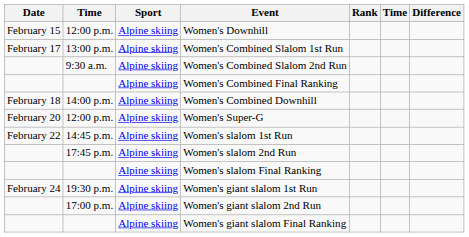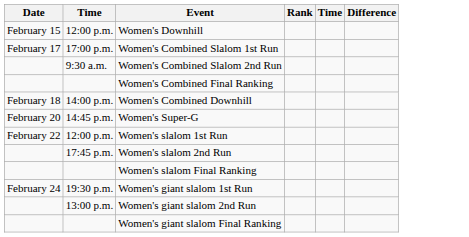- column: Sport | Alpine skiing | Alpine skiing | Alpine skiing | Alpine skiing | Alpine skiing | Alpine skiing | Alpine skiing | Alpine skiing | Alpine skiing | Alpine skiing | Alpine skiing | Alpine skiing
Women's Combined Slalom 1st Run | column 2: 13:00 p.m. -> 17:00 p.m.
Women's Super-G | column 2: 12:00 p.m. -> 14:45 p.m.
Women's slalom 1st Run | column 2: 14:45 p.m. -> 12:00 p.m.
Women's giant slalom 2nd Run | column 2: 17:00 p.m. -> 13:00 p.m.
